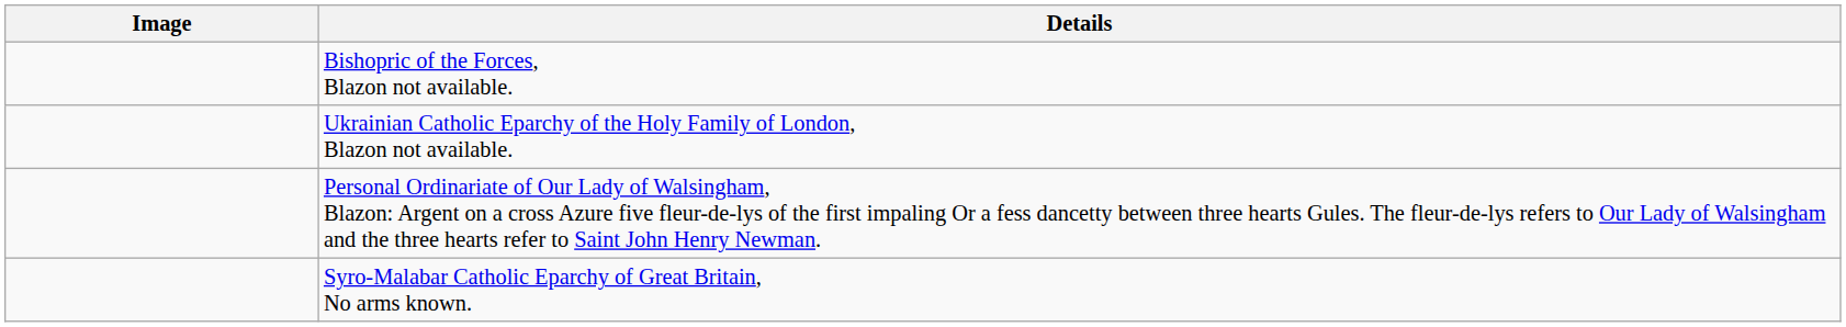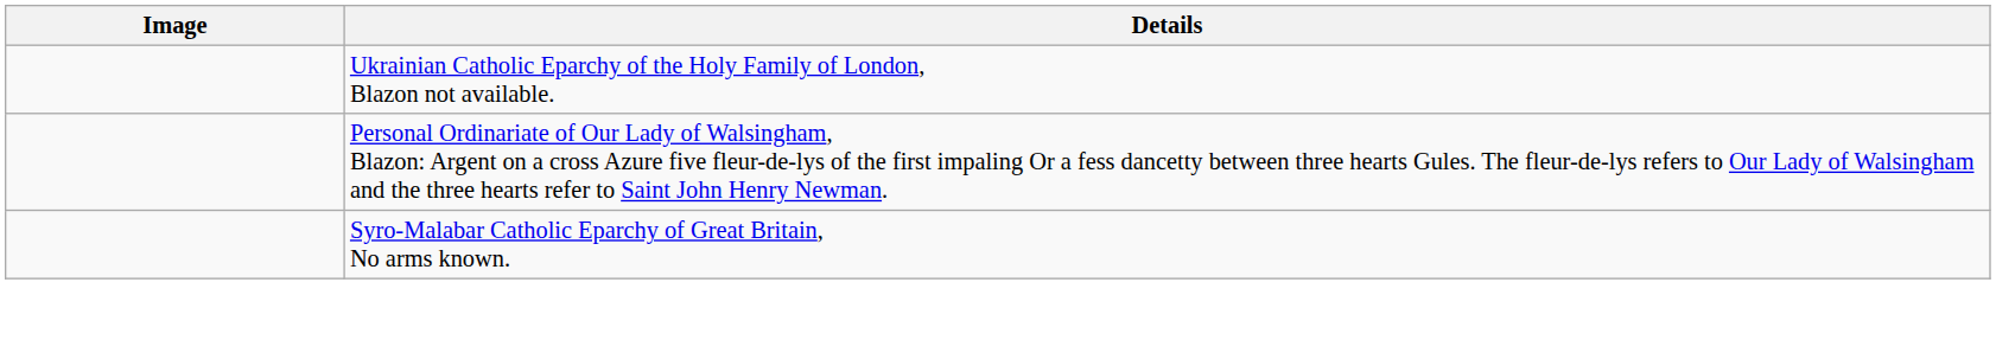- row: Bishopric of the Forces, Blazon not available.
